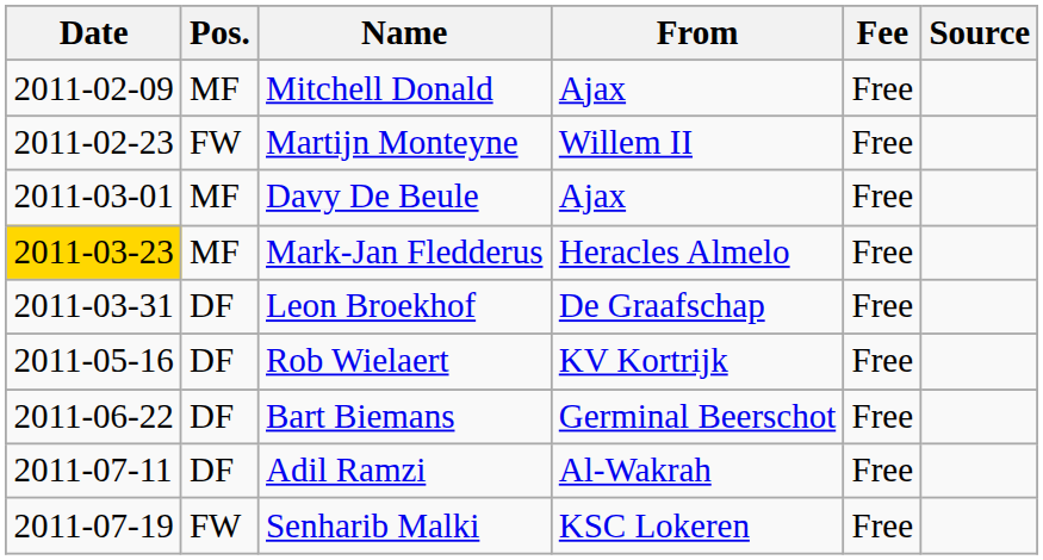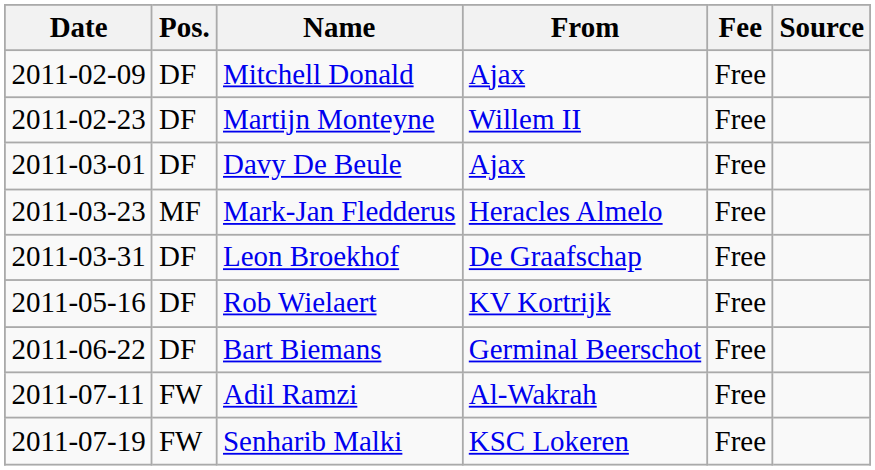Mitchell Donald | Pos.: MF -> DF
Martijn Monteyne | Pos.: FW -> DF
Davy De Beule | Pos.: MF -> DF
Mark-Jan Fledderus | Date: gold background -> no background
Adil Ramzi | Pos.: DF -> FW
